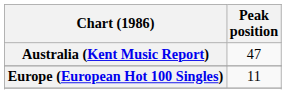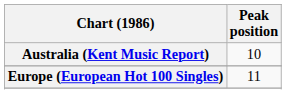Australia (Kent Music Report) | Peak position: 47 -> 10
